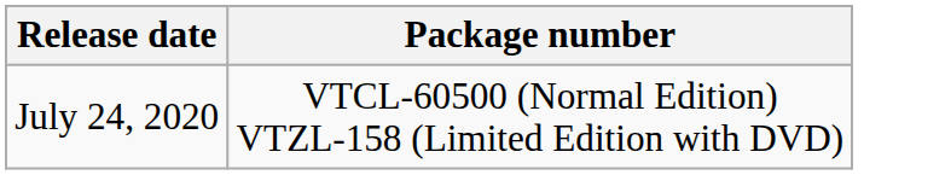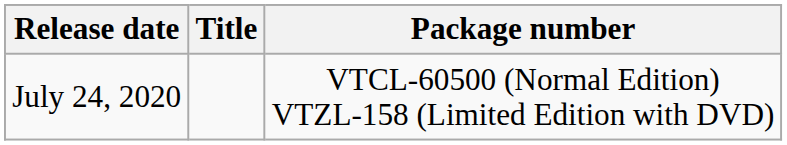+ column: Title
